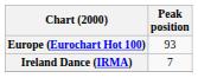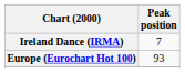rows swapped: Europe (Eurochart Hot 100) <-> Ireland Dance (IRMA)
